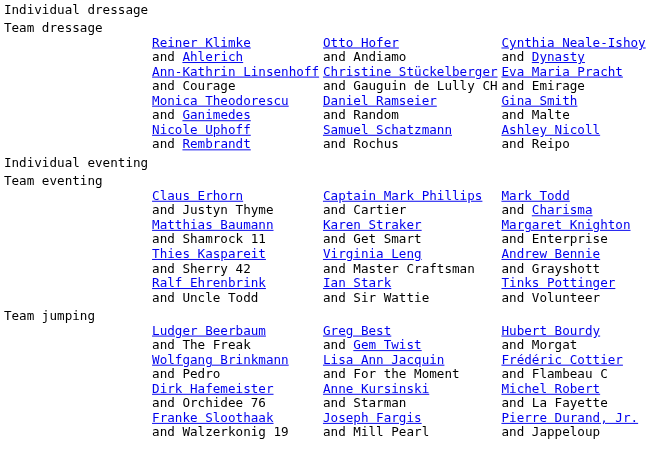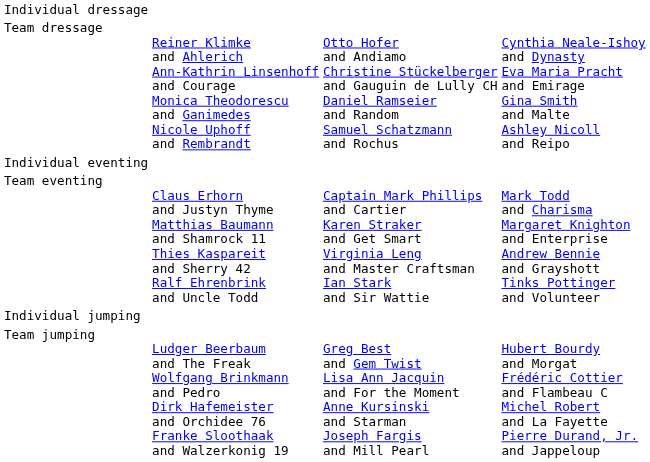+ row: Individual jumping
